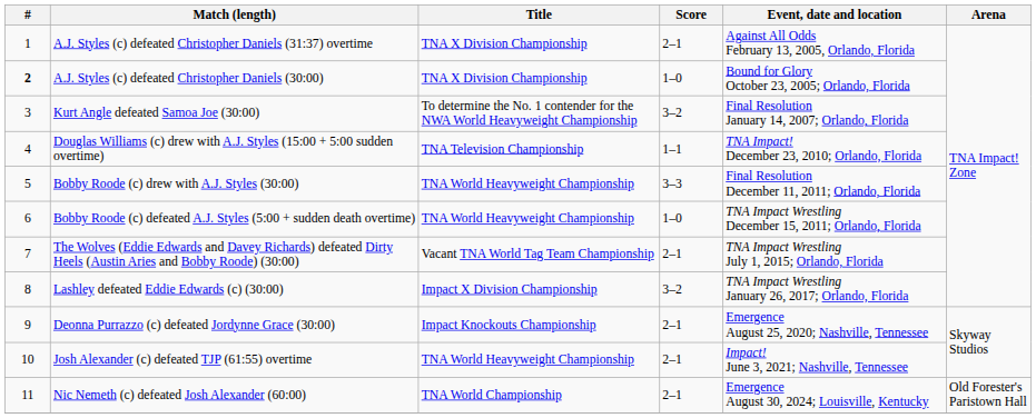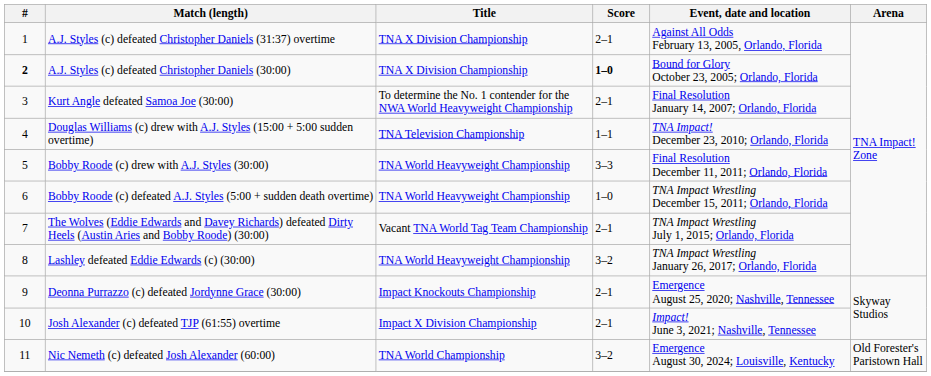A.J. Styles (c) defeated Christopher Daniels (30:00) | Score: normal -> bold
Kurt Angle defeated Samoa Joe (30:00) | Score: 3–2 -> 2–1
Lashley defeated Eddie Edwards (c) (30:00) | Title: Impact X Division Championship -> TNA World Heavyweight Championship
Josh Alexander (c) defeated TJP (61:55) overtime | Title: TNA World Heavyweight Championship -> Impact X Division Championship
Nic Nemeth (c) defeated Josh Alexander (60:00) | Score: 2–1 -> 3–2
